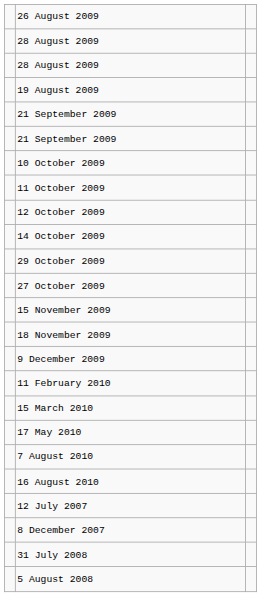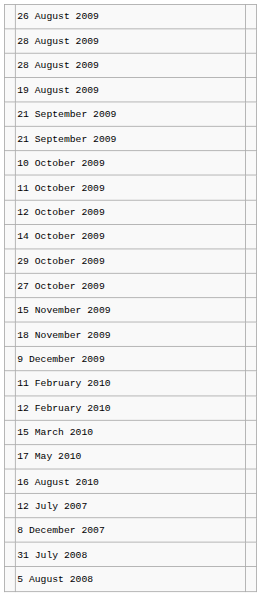+ row: 12 February 2010
- row: 7 August 2010
